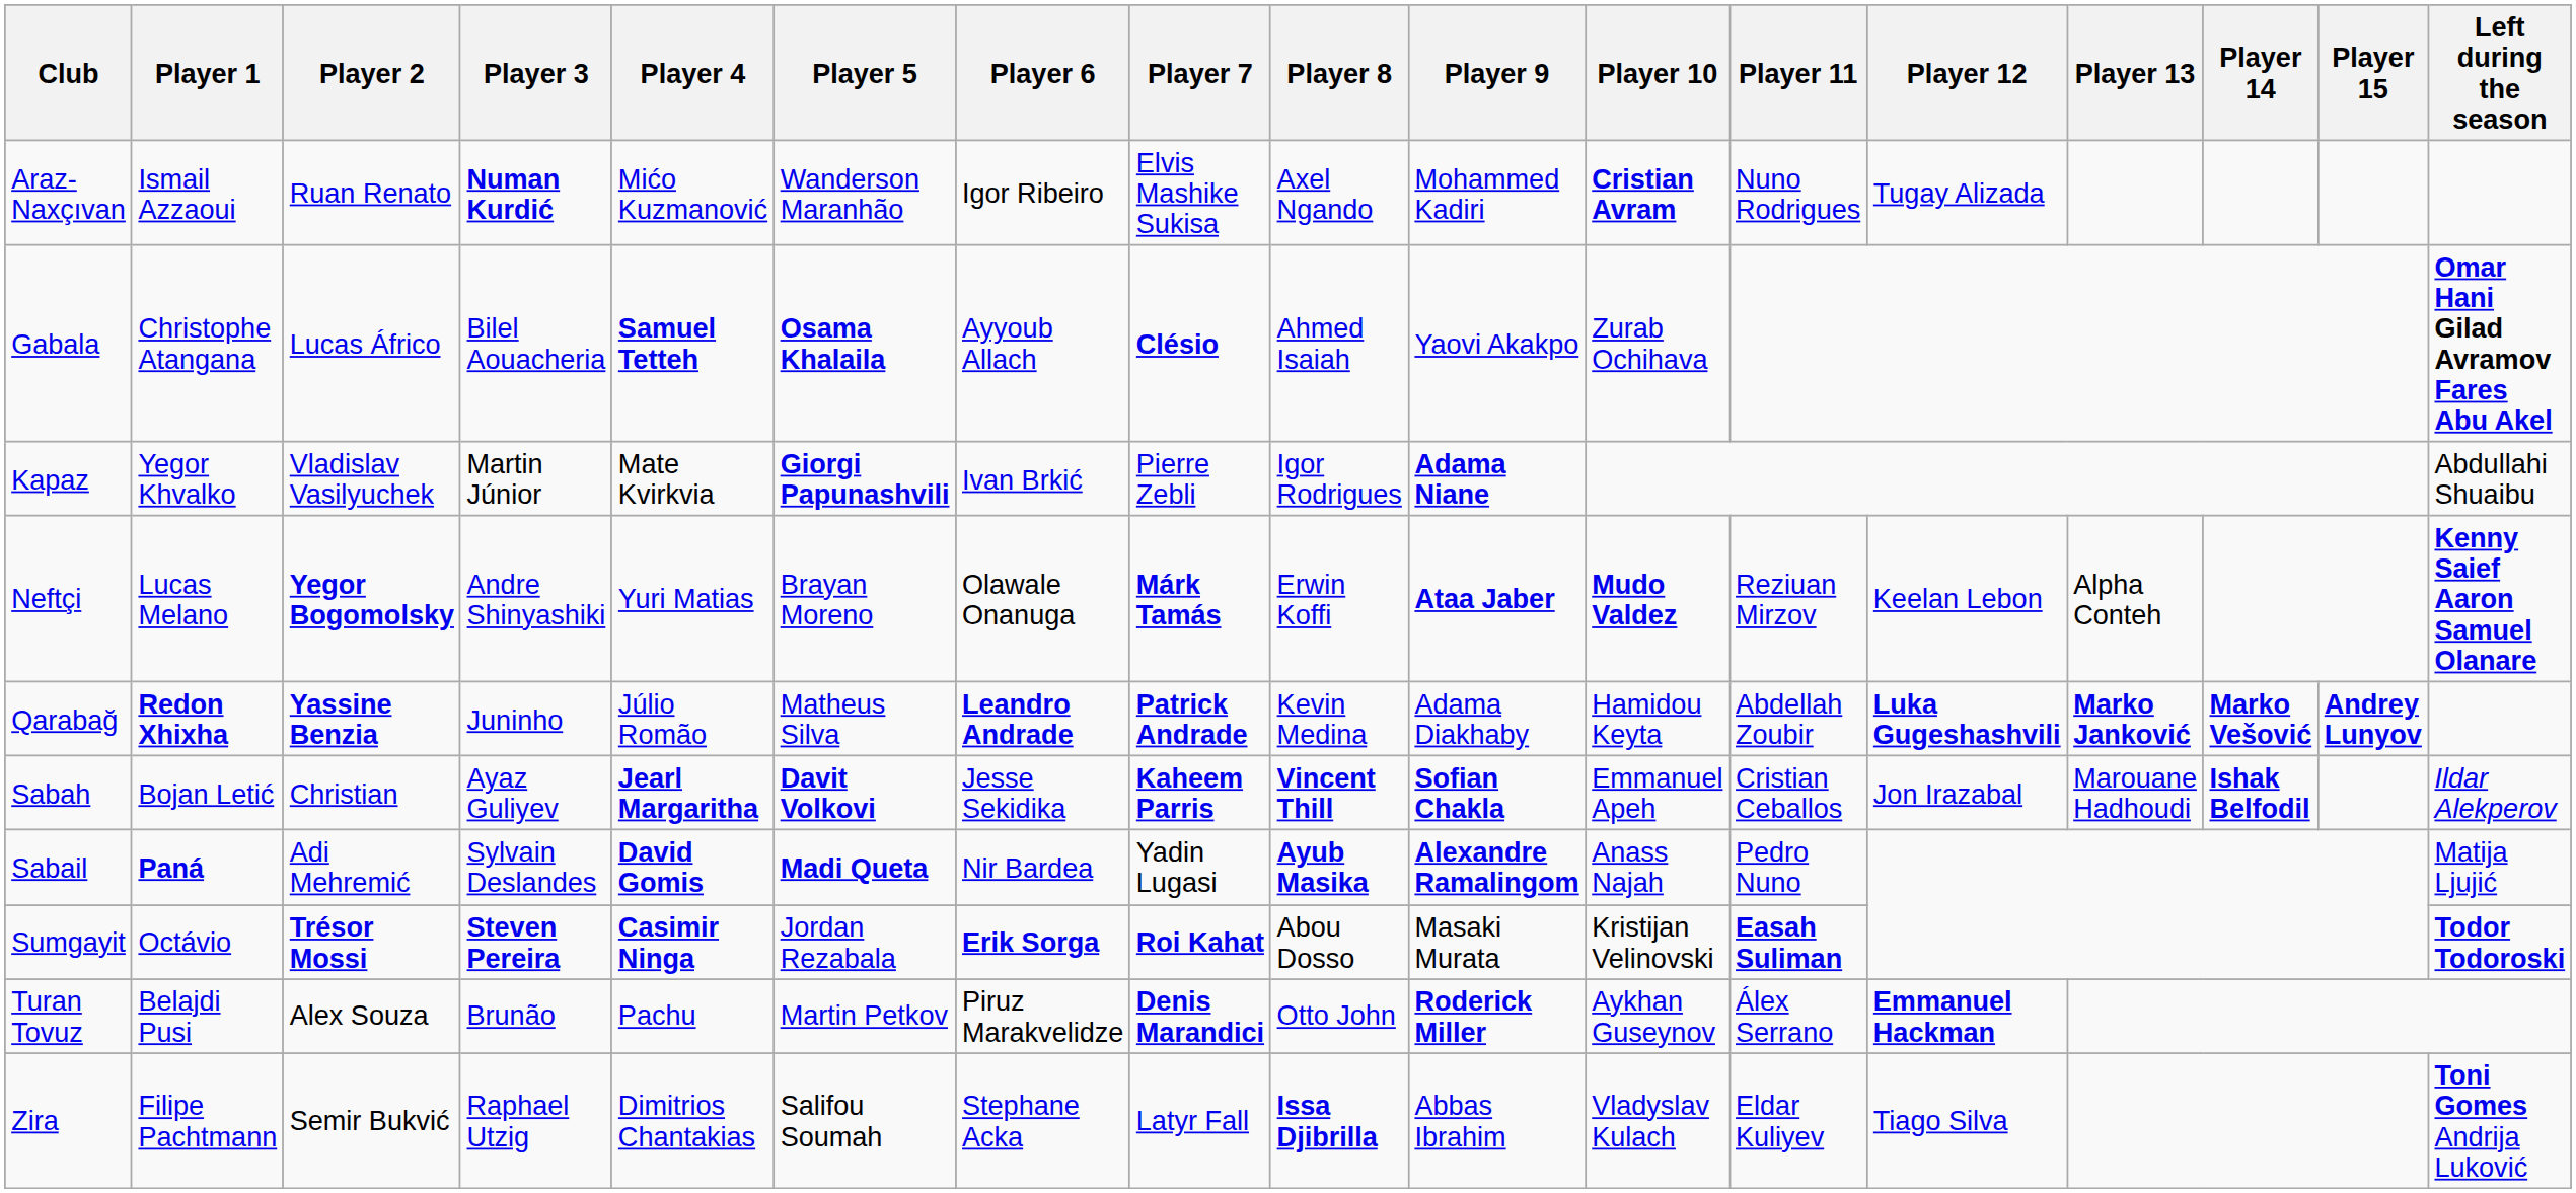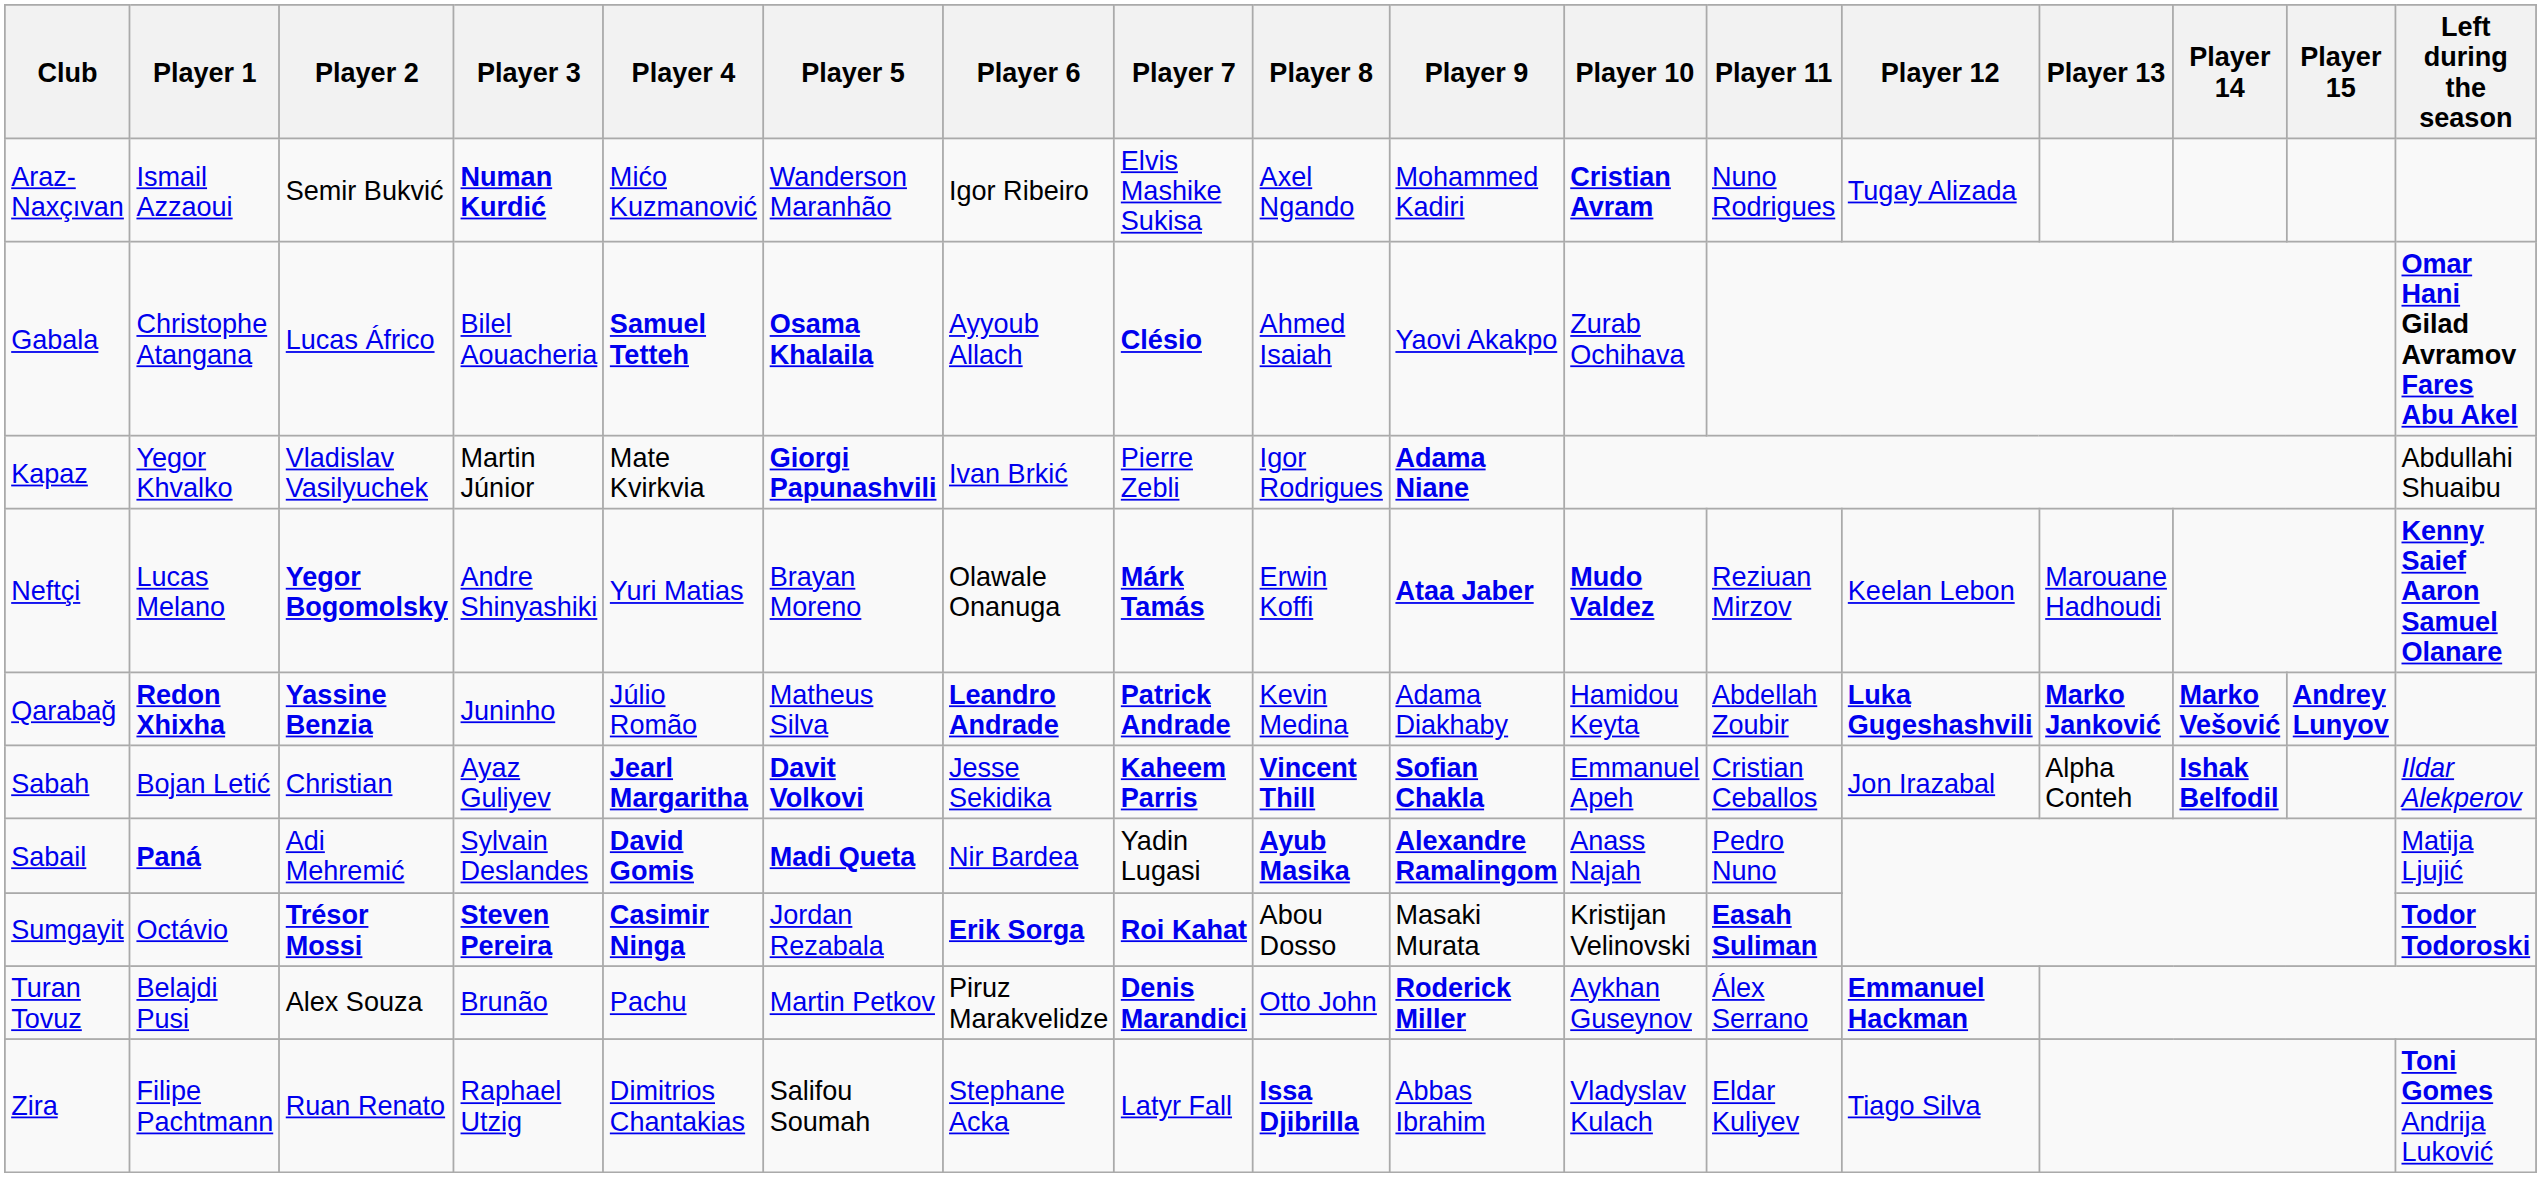Araz-Naxçıvan | Player 2: Ruan Renato -> Semir Bukvić
Neftçi | Player 13: Alpha Conteh -> Marouane Hadhoudi
Sabah | Player 13: Marouane Hadhoudi -> Alpha Conteh
Zira | Player 2: Semir Bukvić -> Ruan Renato
